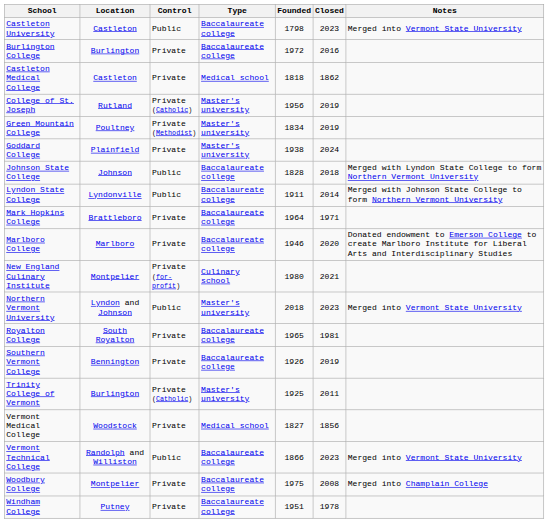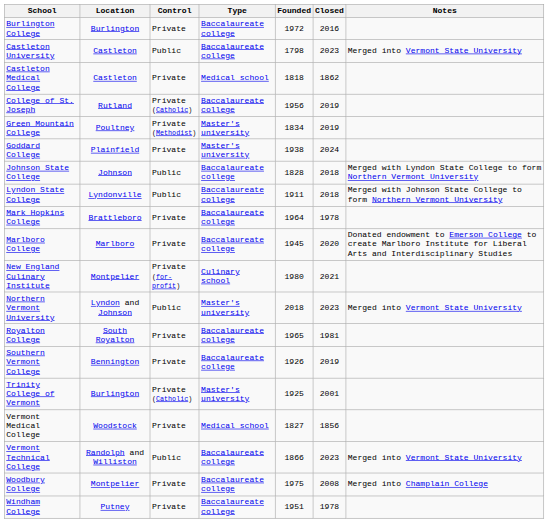rows swapped: Burlington College <-> Castleton University
College of St. Joseph | Type: Master's university -> Baccalaureate college
Lyndon State College | Closed: 2014 -> 2018
Mark Hopkins College | Closed: 1971 -> 1978
Marlboro College | Founded: 1946 -> 1945
Trinity College of Vermont | Closed: 2011 -> 2001
